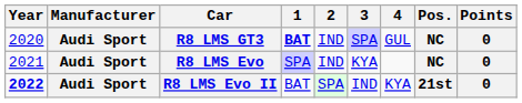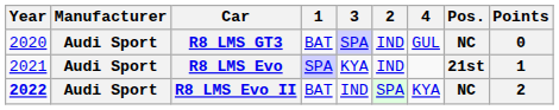columns swapped: 2 <-> 3
R8 LMS GT3 | 1: bold -> normal
R8 LMS Evo | Pos.: NC -> 21st
R8 LMS Evo | Points: 0 -> 1
R8 LMS Evo II | Pos.: 21st -> NC
R8 LMS Evo II | Points: 0 -> 2
